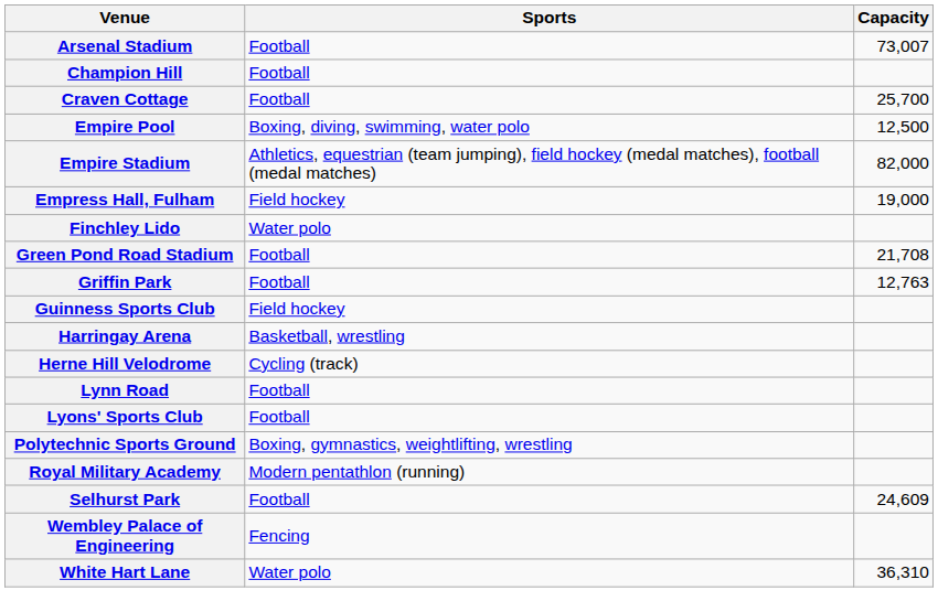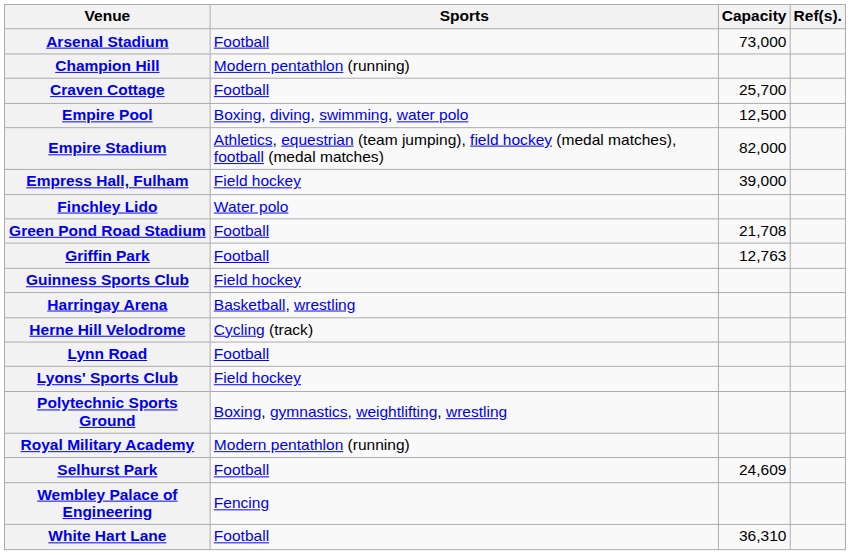+ column: Ref(s).
Arsenal Stadium | Capacity: 73,007 -> 73,000
Champion Hill | Sports: Football -> Modern pentathlon (running)
Empress Hall, Fulham | Capacity: 19,000 -> 39,000
Lyons' Sports Club | Sports: Football -> Field hockey
White Hart Lane | Sports: Water polo -> Football
